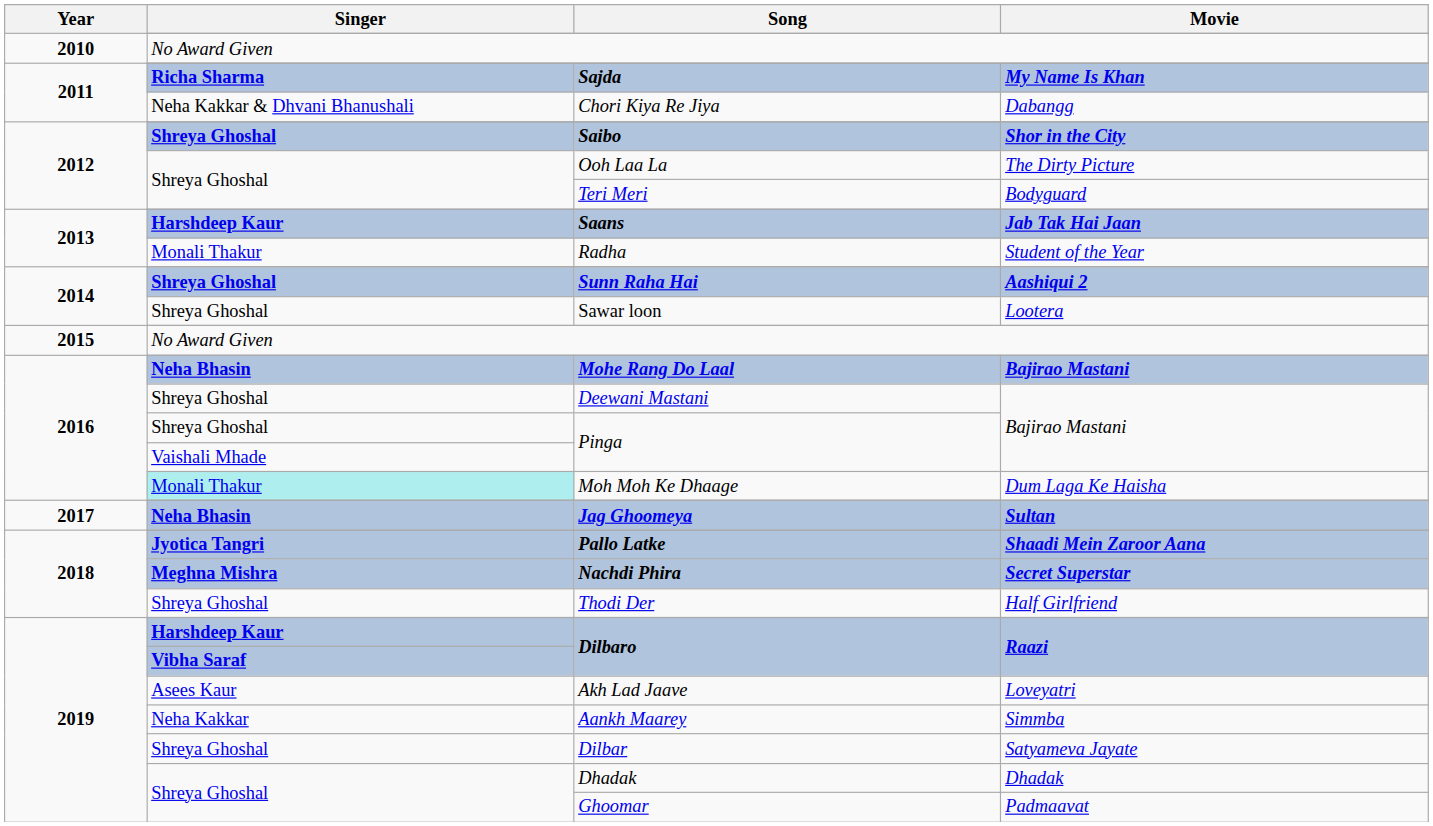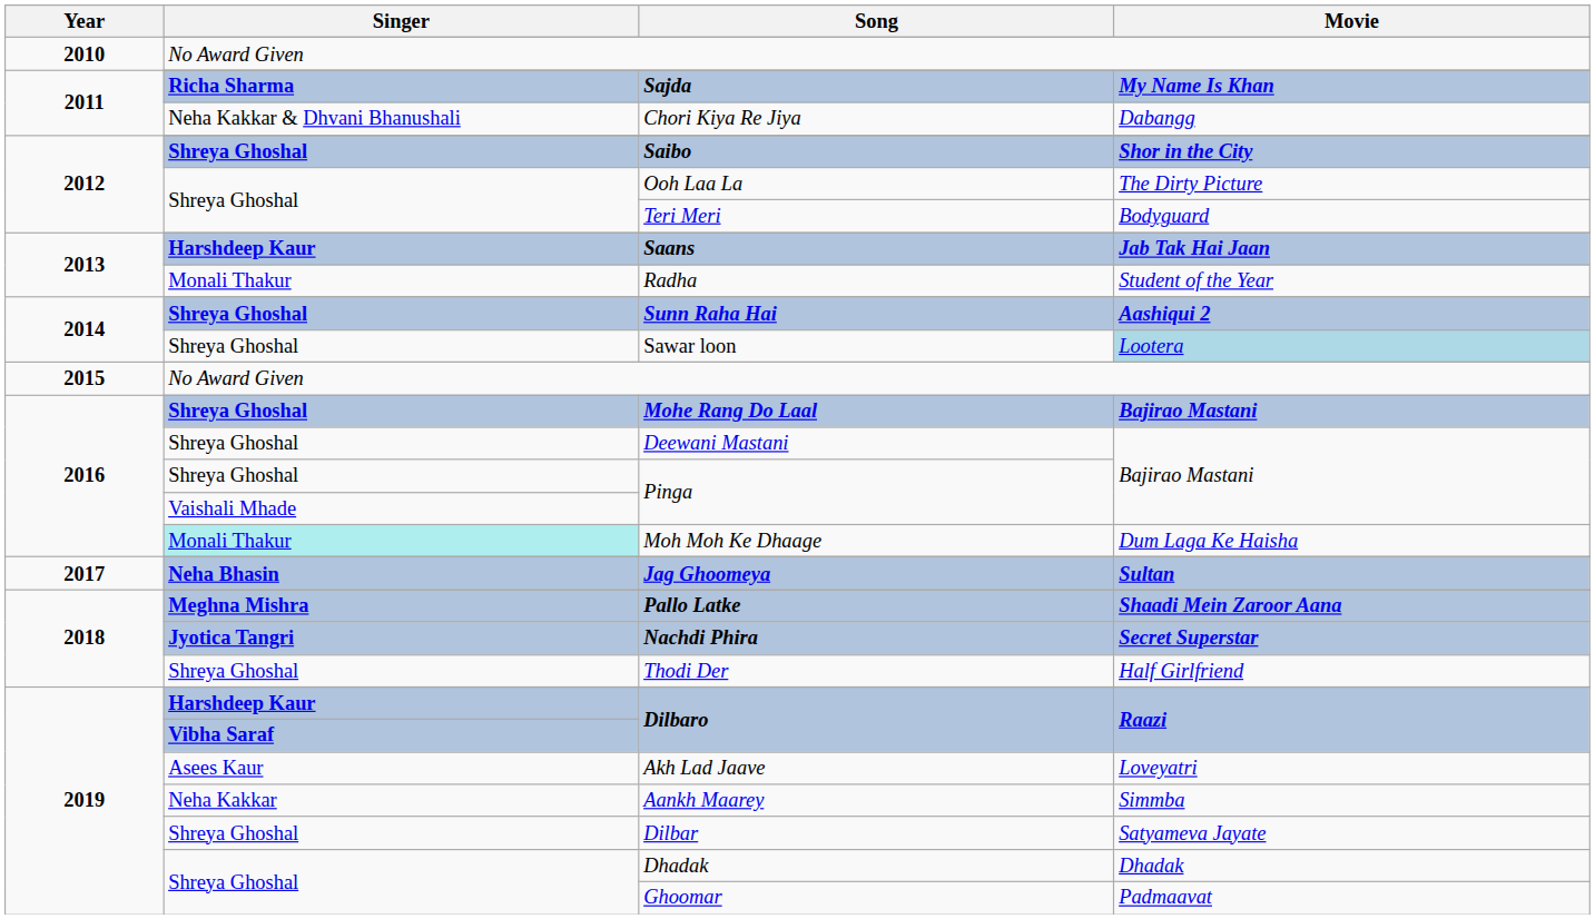Sawar loon | Movie: no background -> lightblue background
Mohe Rang Do Laal | Singer: Neha Bhasin -> Shreya Ghoshal
Pallo Latke | Singer: Jyotica Tangri -> Meghna Mishra
Nachdi Phira | Singer: Meghna Mishra -> Jyotica Tangri
